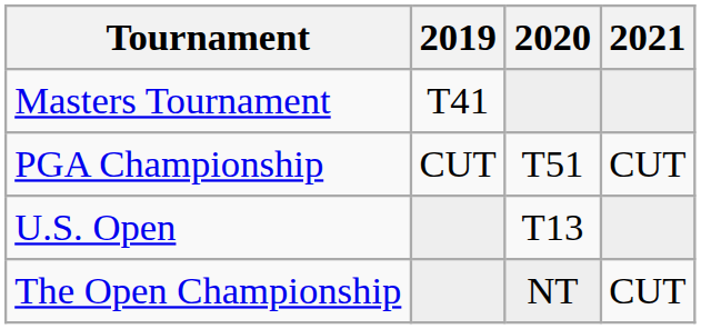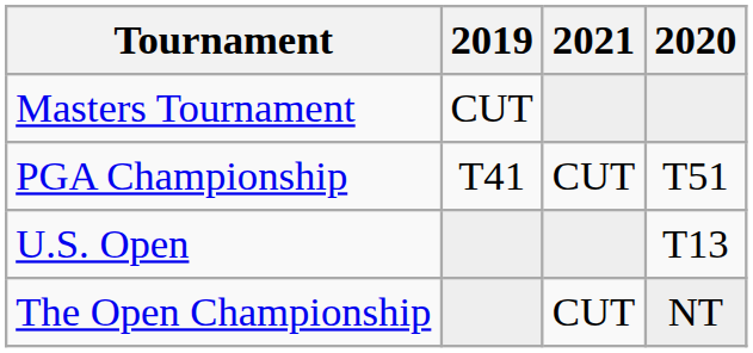columns swapped: 2020 <-> 2021
Masters Tournament | 2019: T41 -> CUT
PGA Championship | 2019: CUT -> T41
